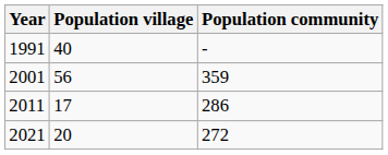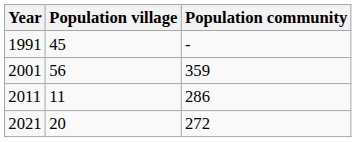1991 | Population village: 40 -> 45
2011 | Population village: 17 -> 11
